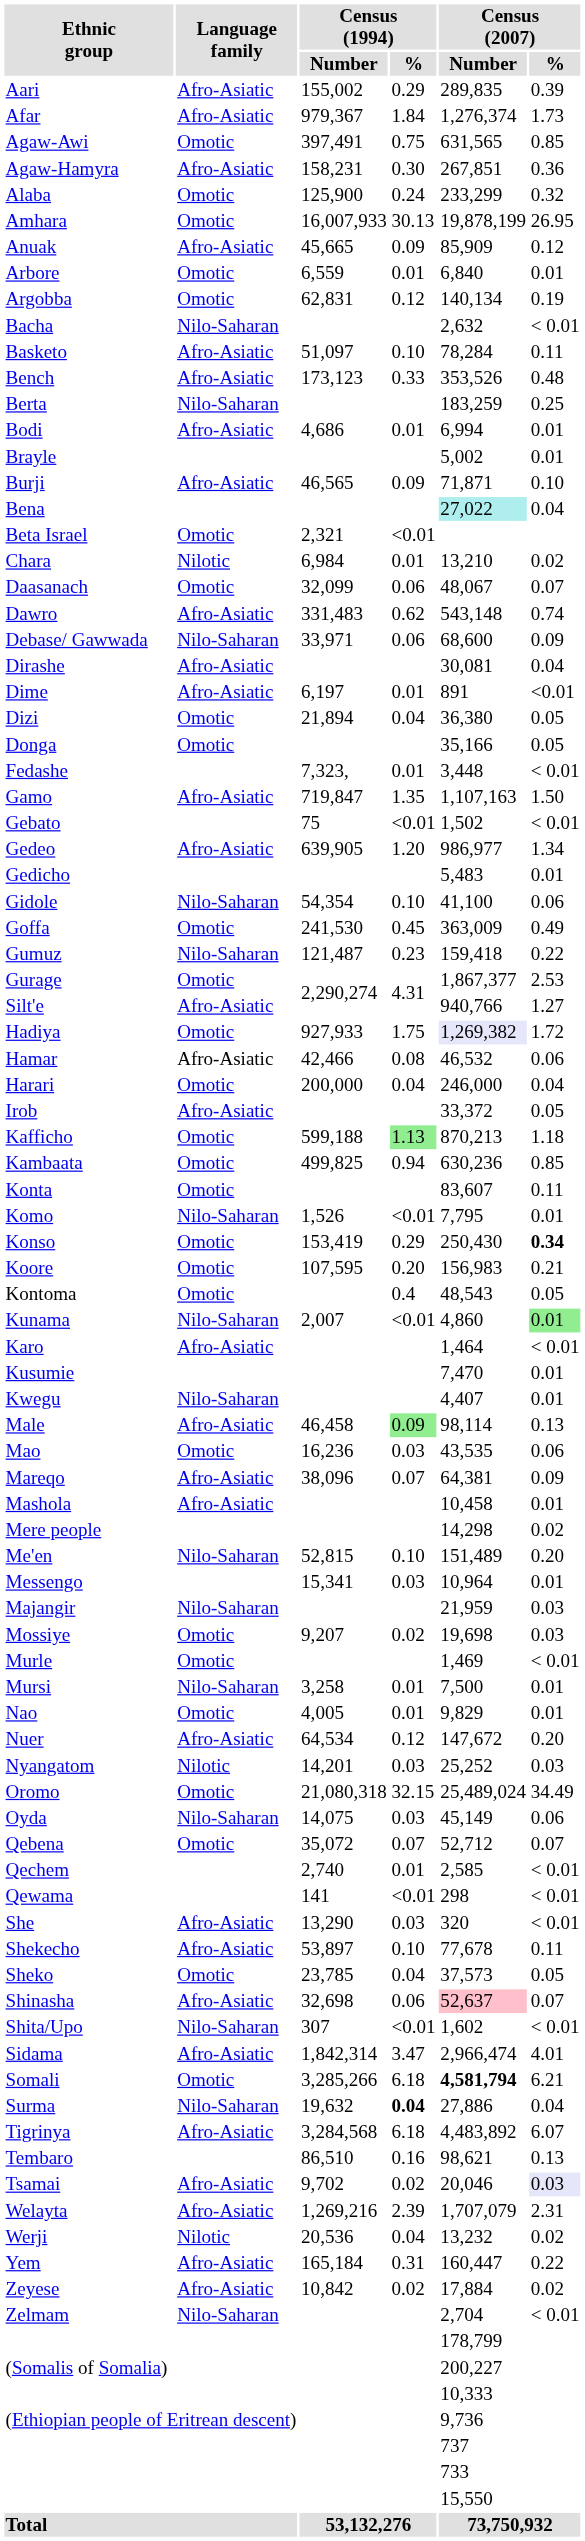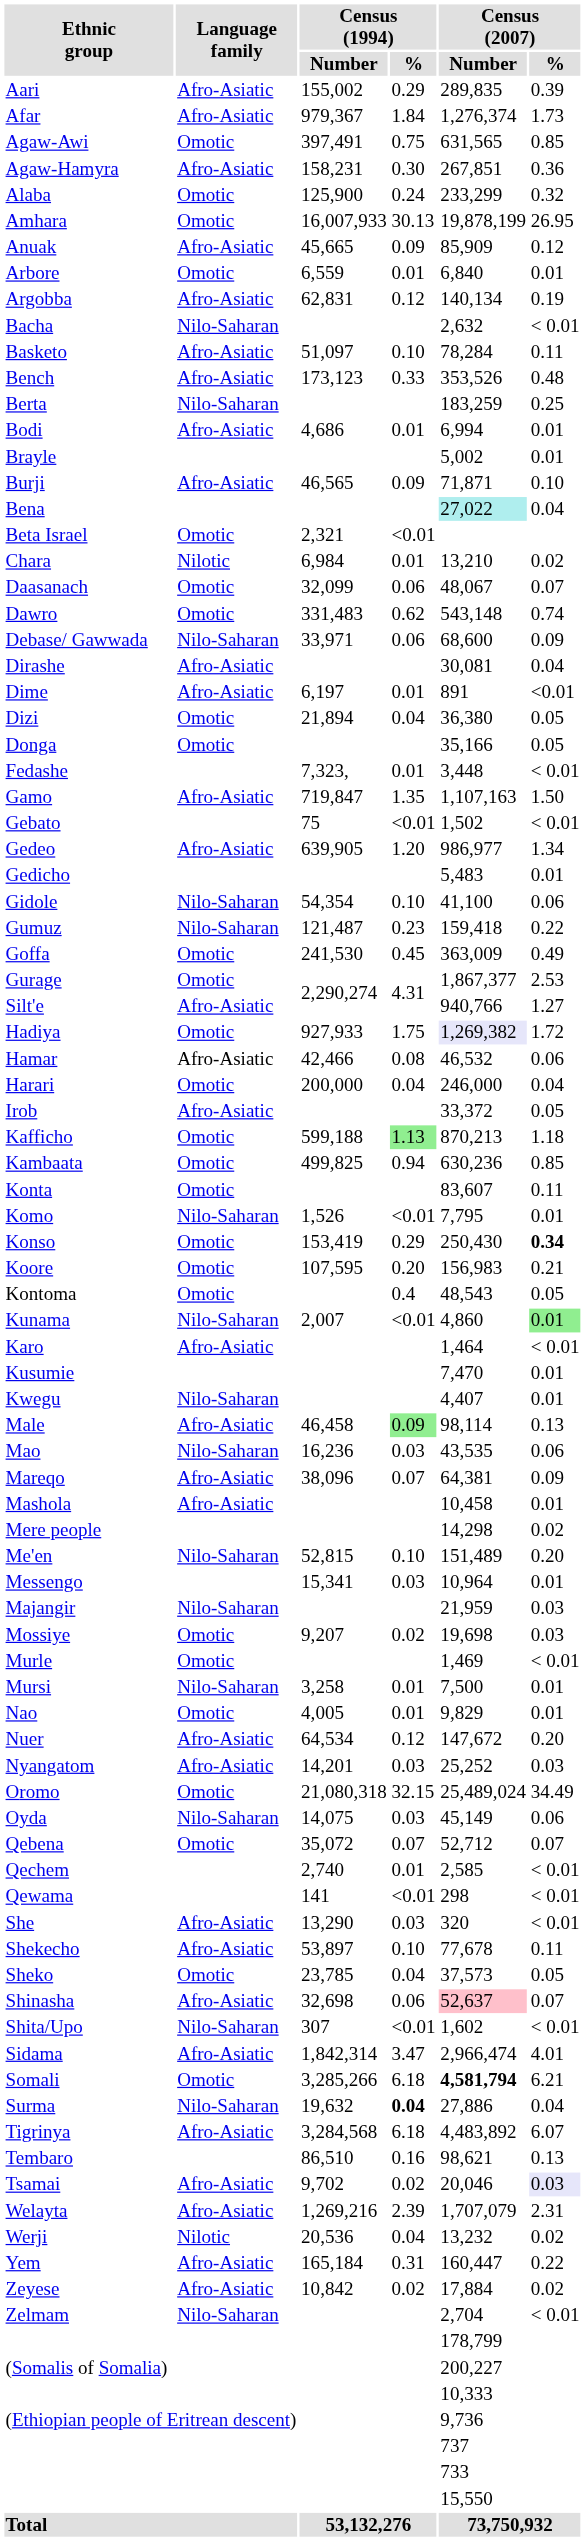Argobba | Language family: Omotic -> Afro-Asiatic
Dawro | Language family: Afro-Asiatic -> Omotic
rows swapped: Goffa <-> Gumuz
Mao | Language family: Omotic -> Nilo-Saharan
Nyangatom | Language family: Nilotic -> Afro-Asiatic
